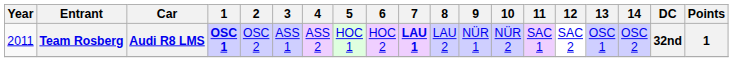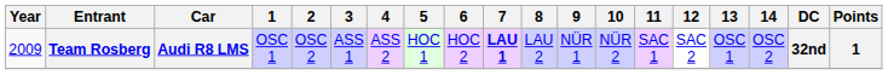Team Rosberg | Year: 2011 -> 2009
Team Rosberg | 1: bold -> normal
